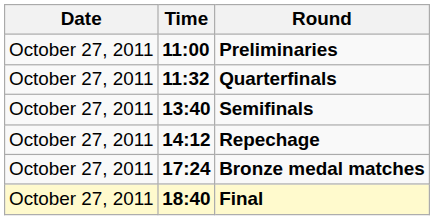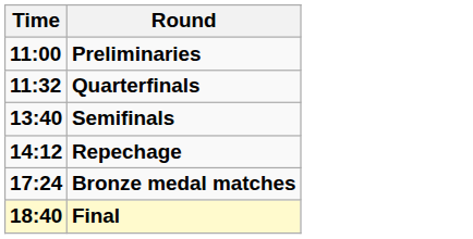- column: Date | October 27, 2011 | October 27, 2011 | October 27, 2011 | October 27, 2011 | October 27, 2011 | October 27, 2011
